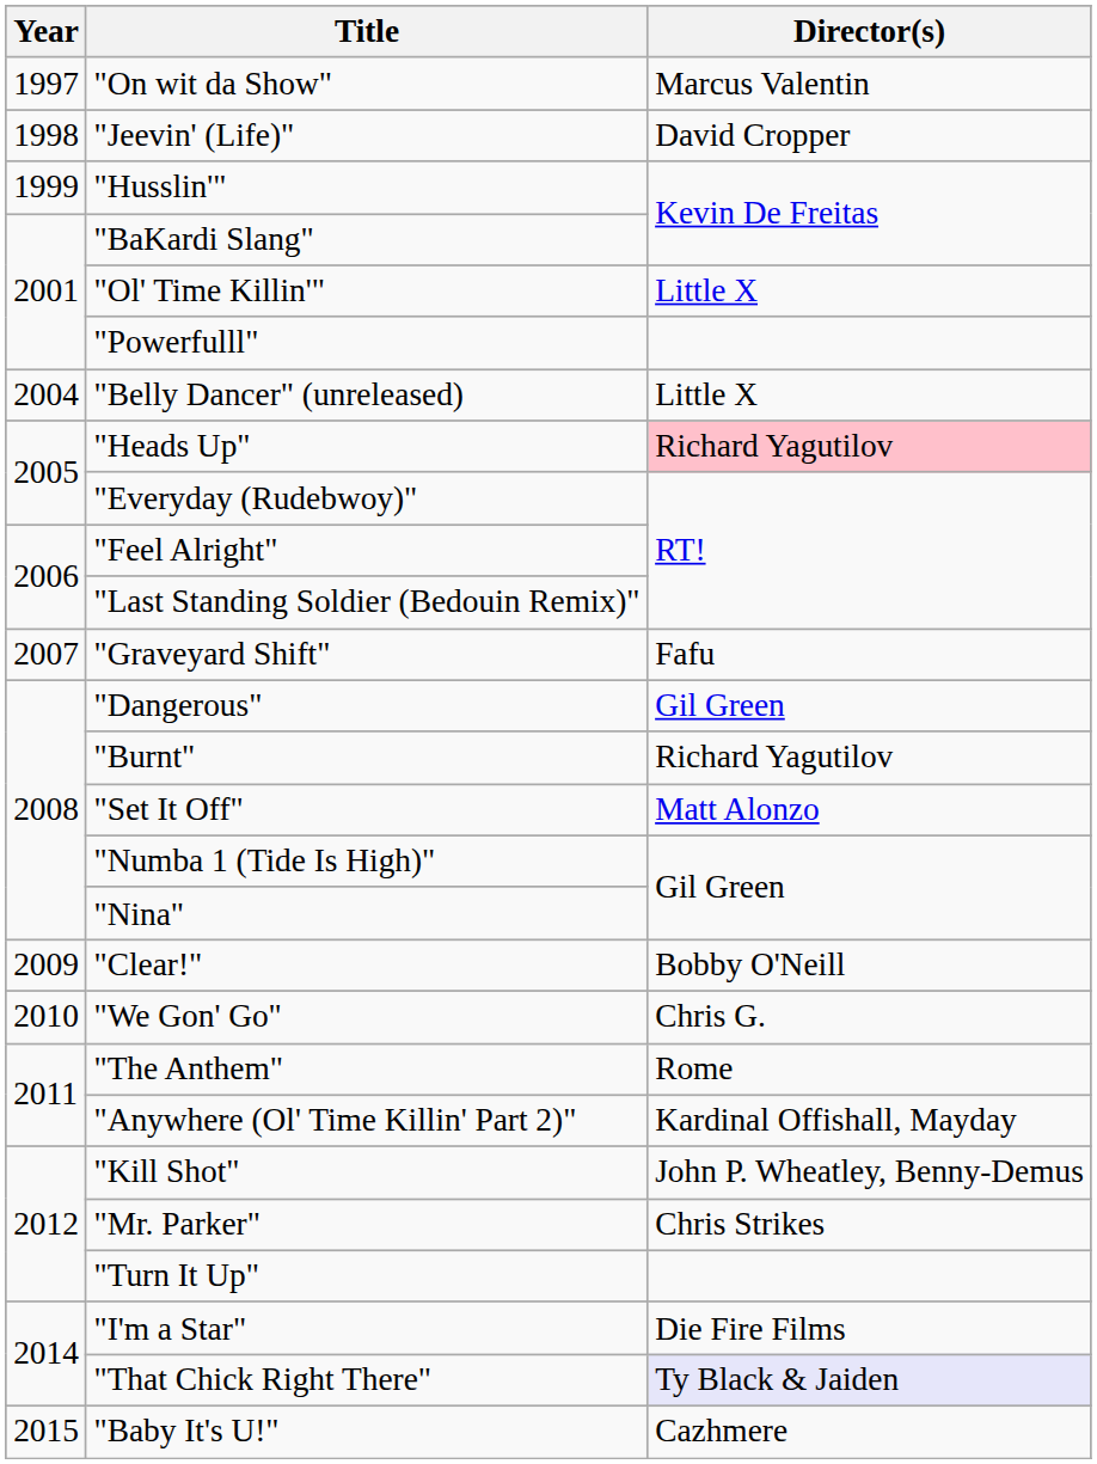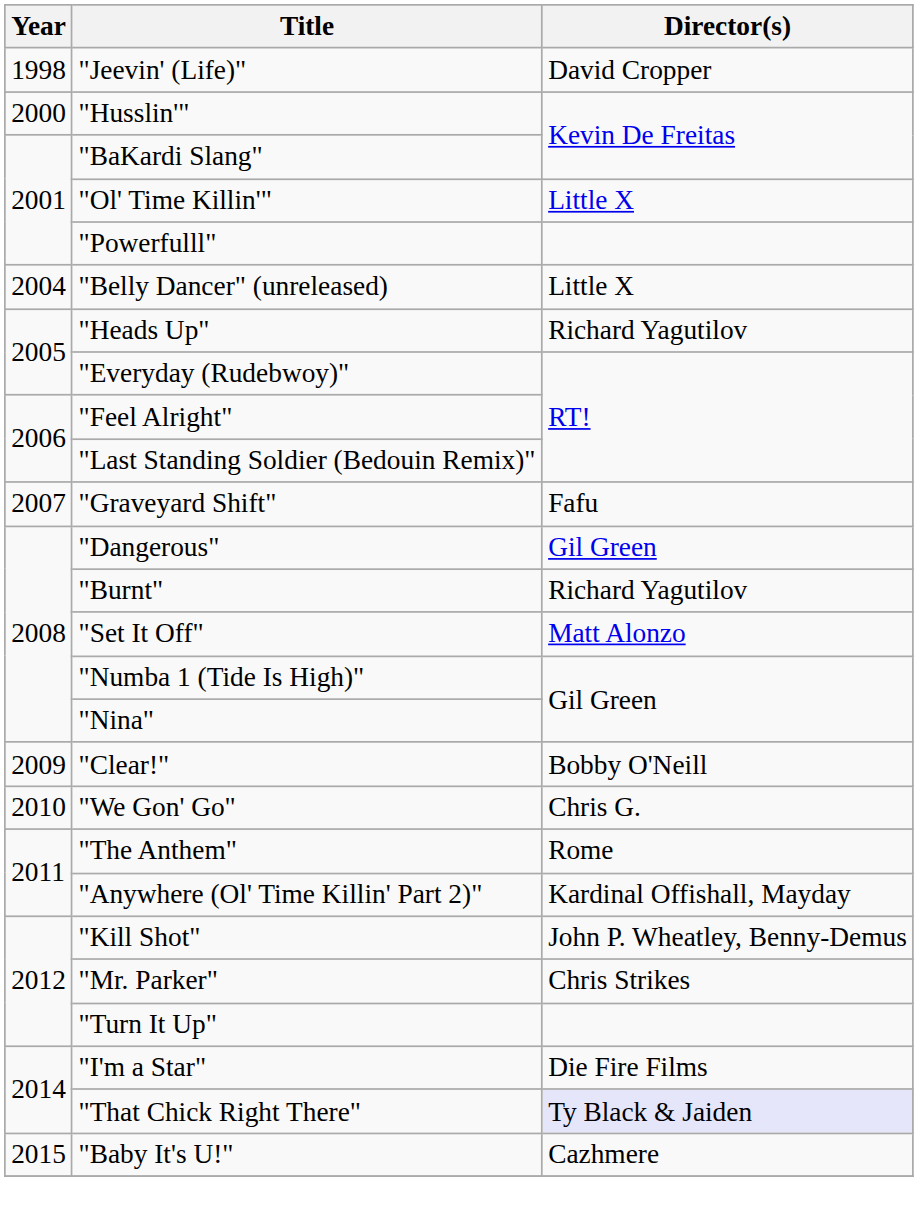- row: 1997 | "On wit da Show" | Marcus Valentin
"Husslin'" | Year: 1999 -> 2000
"Heads Up" | Director(s): pink background -> no background
